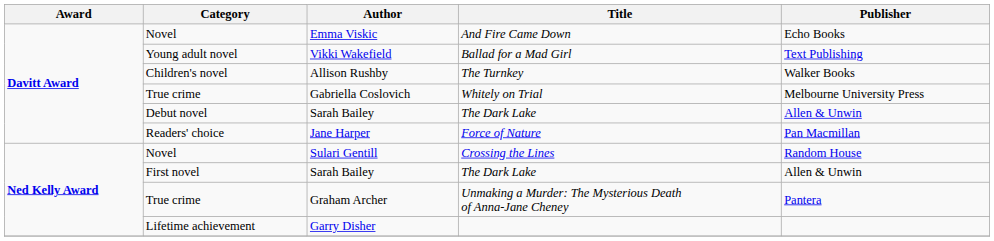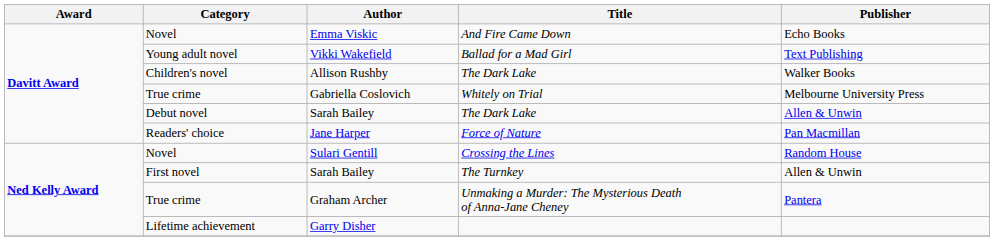Allison Rushby | Title: The Turnkey -> The Dark Lake
First novel / Sarah Bailey | Title: The Dark Lake -> The Turnkey
